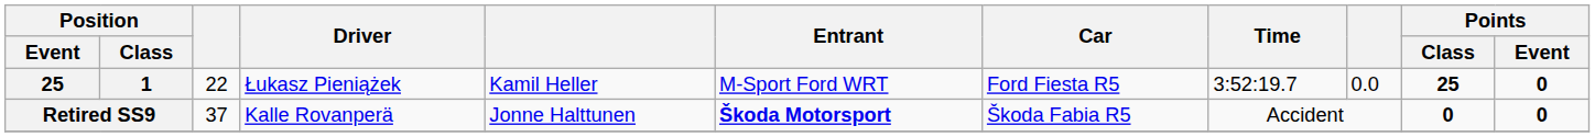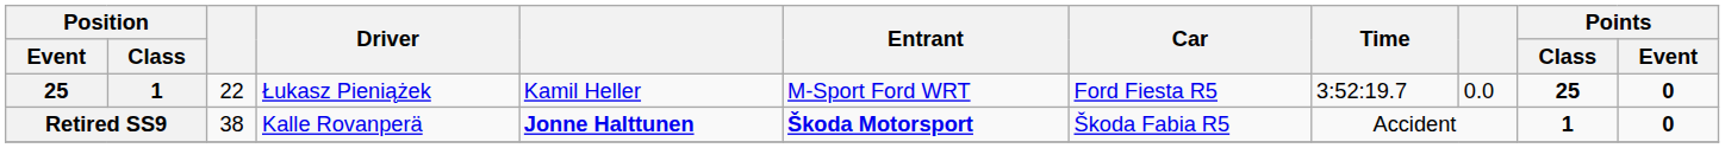Retired SS9 | column 3: 37 -> 38
Retired SS9 | column 5: normal -> bold
Retired SS9 | Points / Class: 0 -> 1
